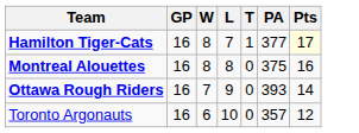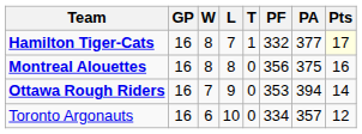+ column: PF | 332 | 356 | 353 | 334
Ottawa Rough Riders | PA: 393 -> 394
